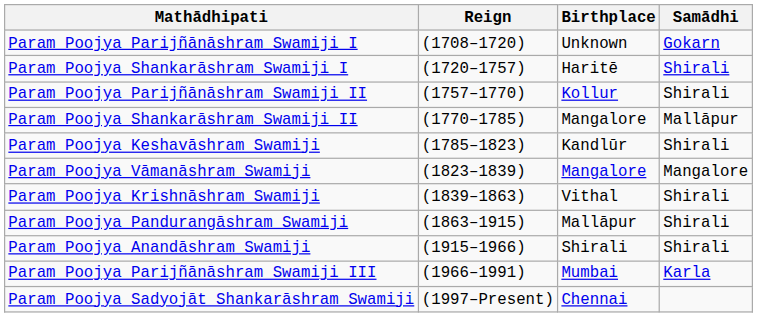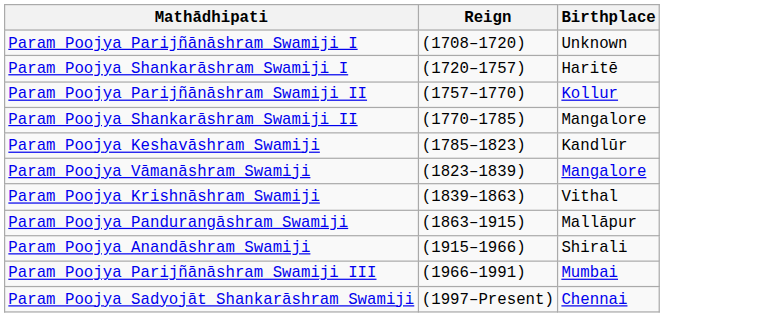- column: Samādhi | Gokarn | Shirali | Shirali | Mallāpur | Shirali | Mangalore | Shirali | Shirali | Shirali | Karla
